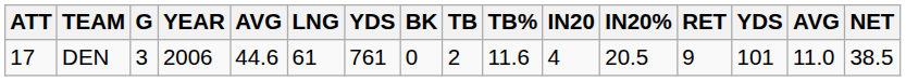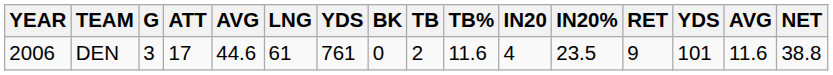columns swapped: YEAR <-> ATT
DEN | IN20%: 20.5 -> 23.5
DEN | column 15: 11.0 -> 11.6
DEN | NET: 38.5 -> 38.8
